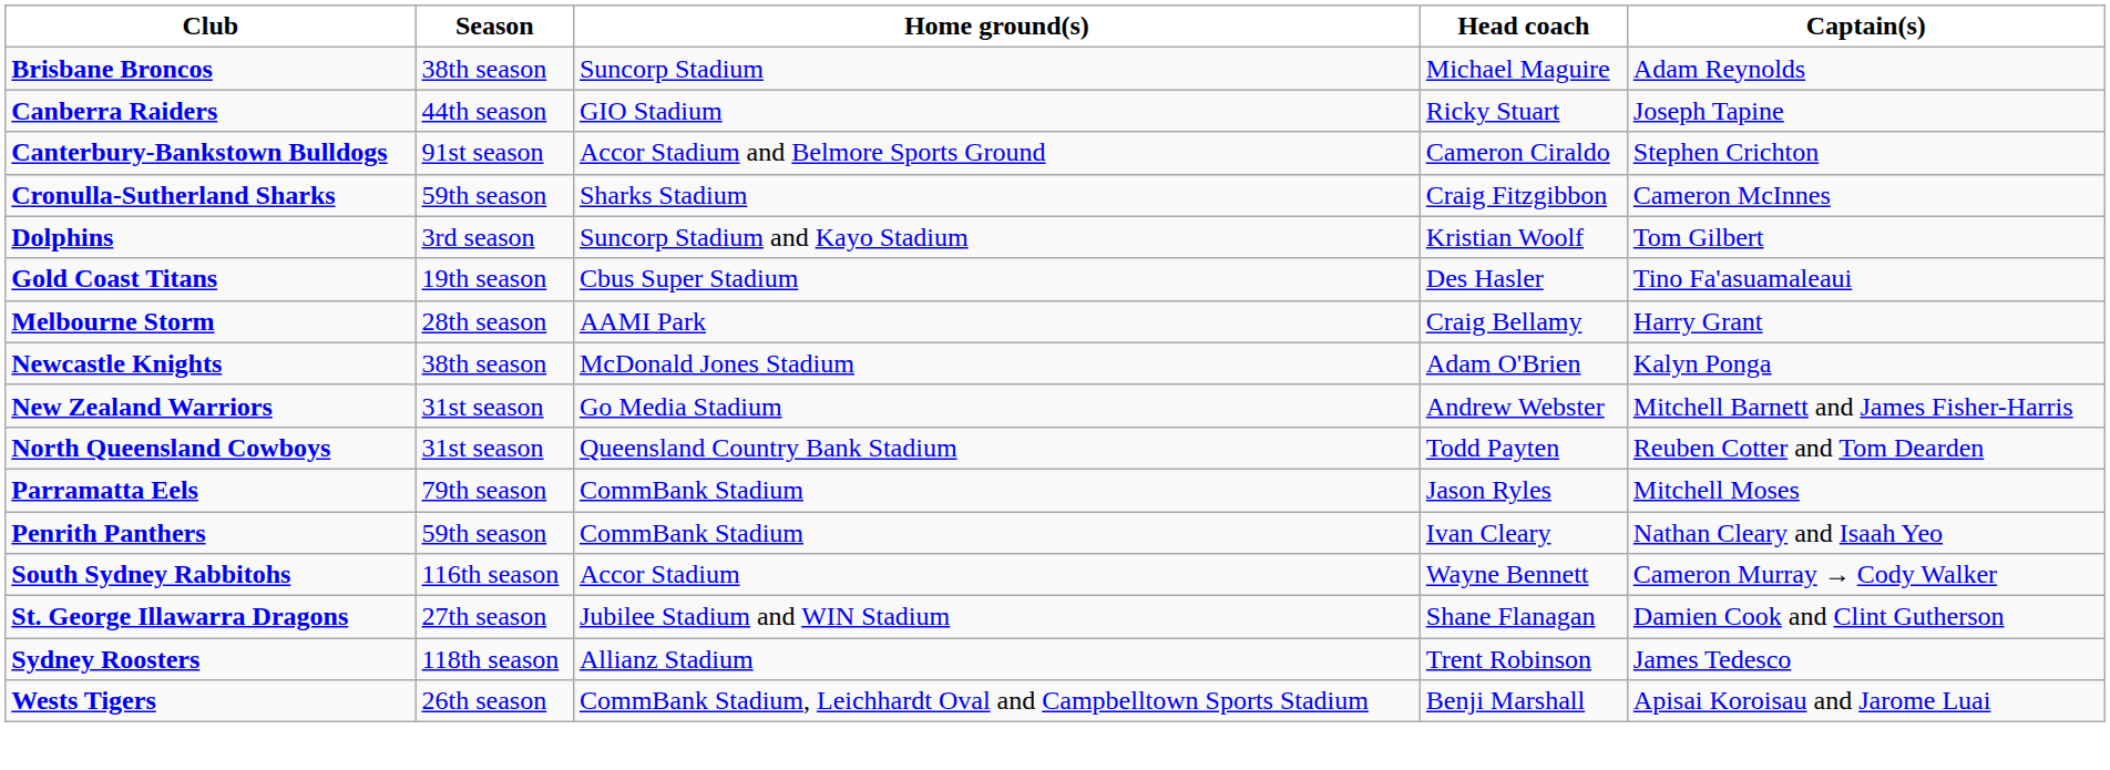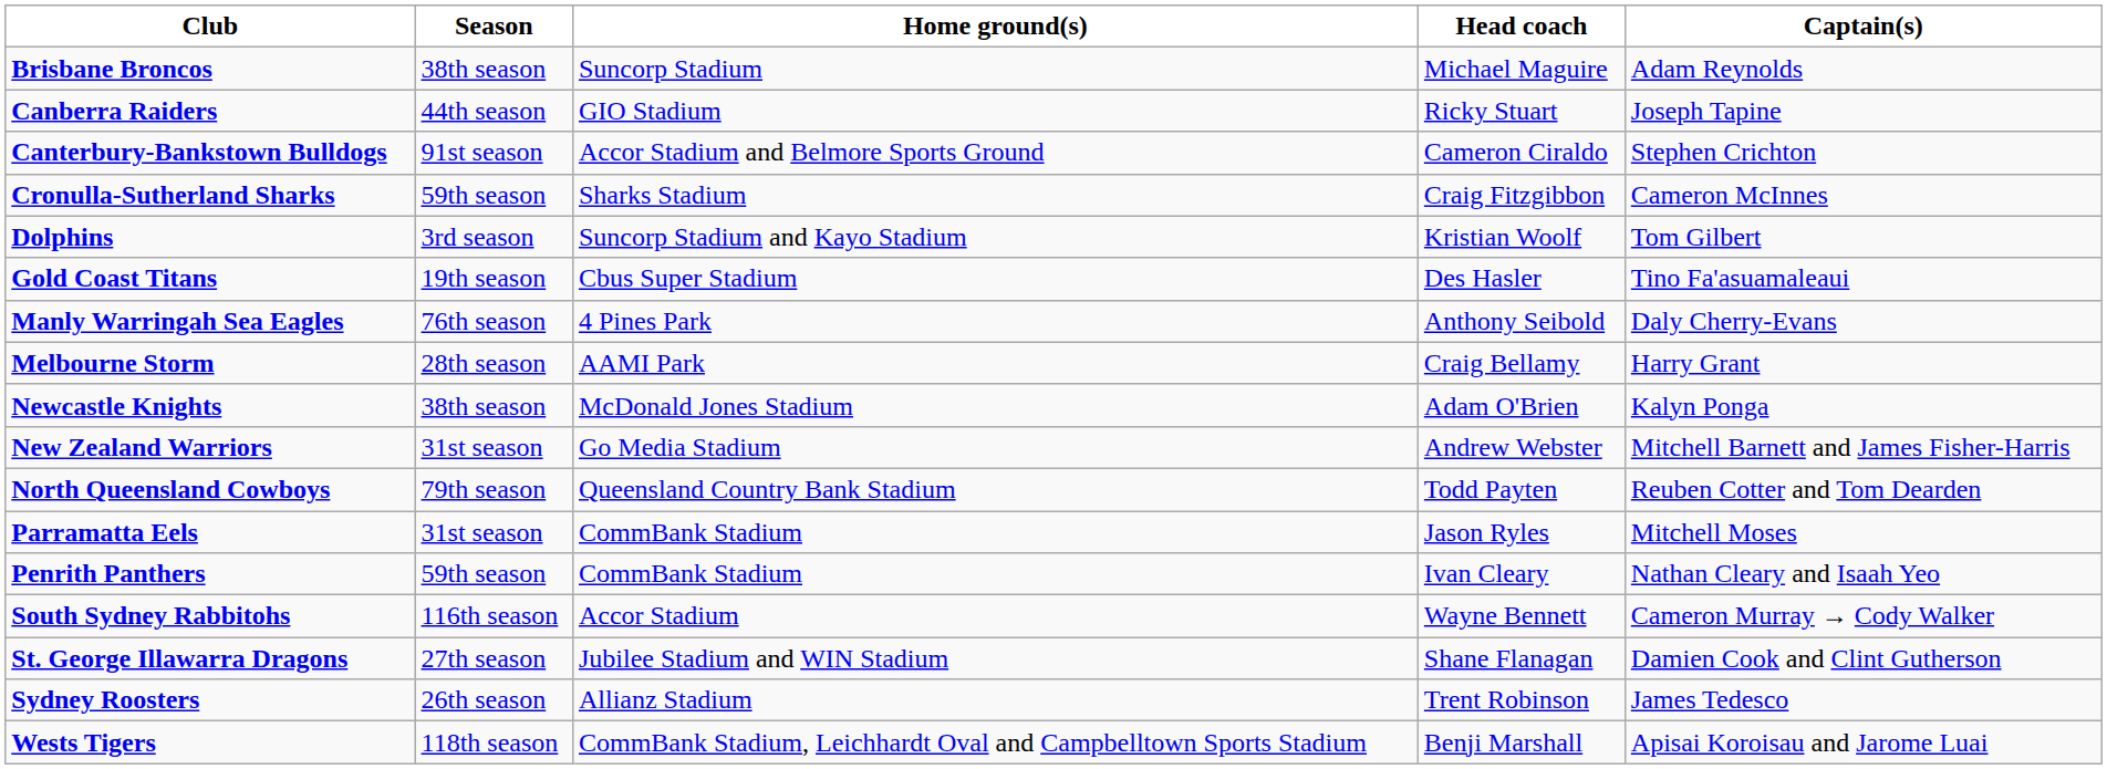+ row: Manly Warringah Sea Eagles | 76th season | 4 Pines Park | Anthony Seibold | Daly Cherry-Evans
North Queensland Cowboys | Season: 31st season -> 79th season
Parramatta Eels | Season: 79th season -> 31st season
Sydney Roosters | Season: 118th season -> 26th season
Wests Tigers | Season: 26th season -> 118th season
